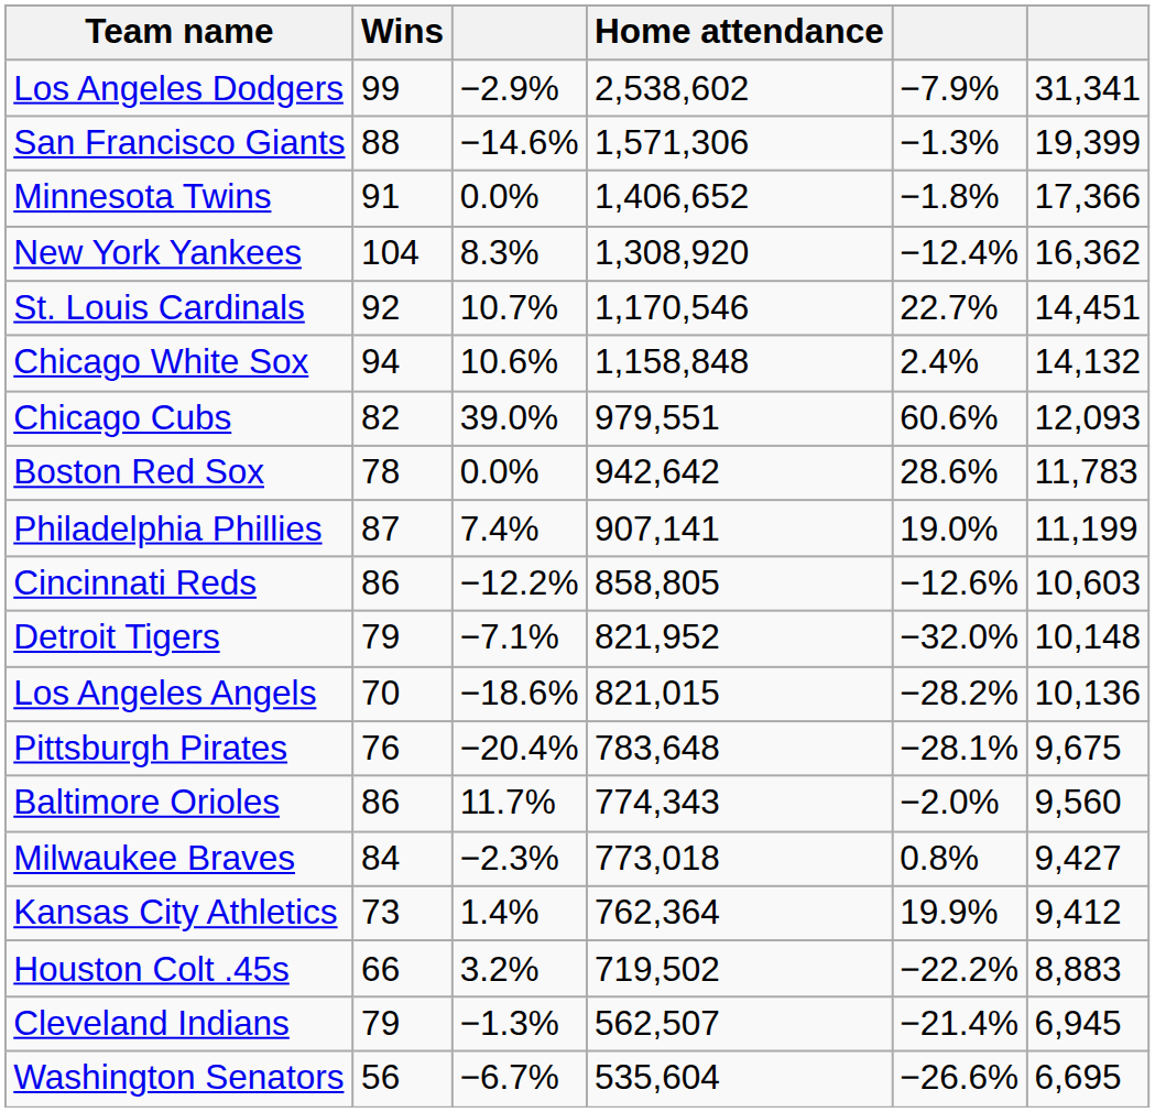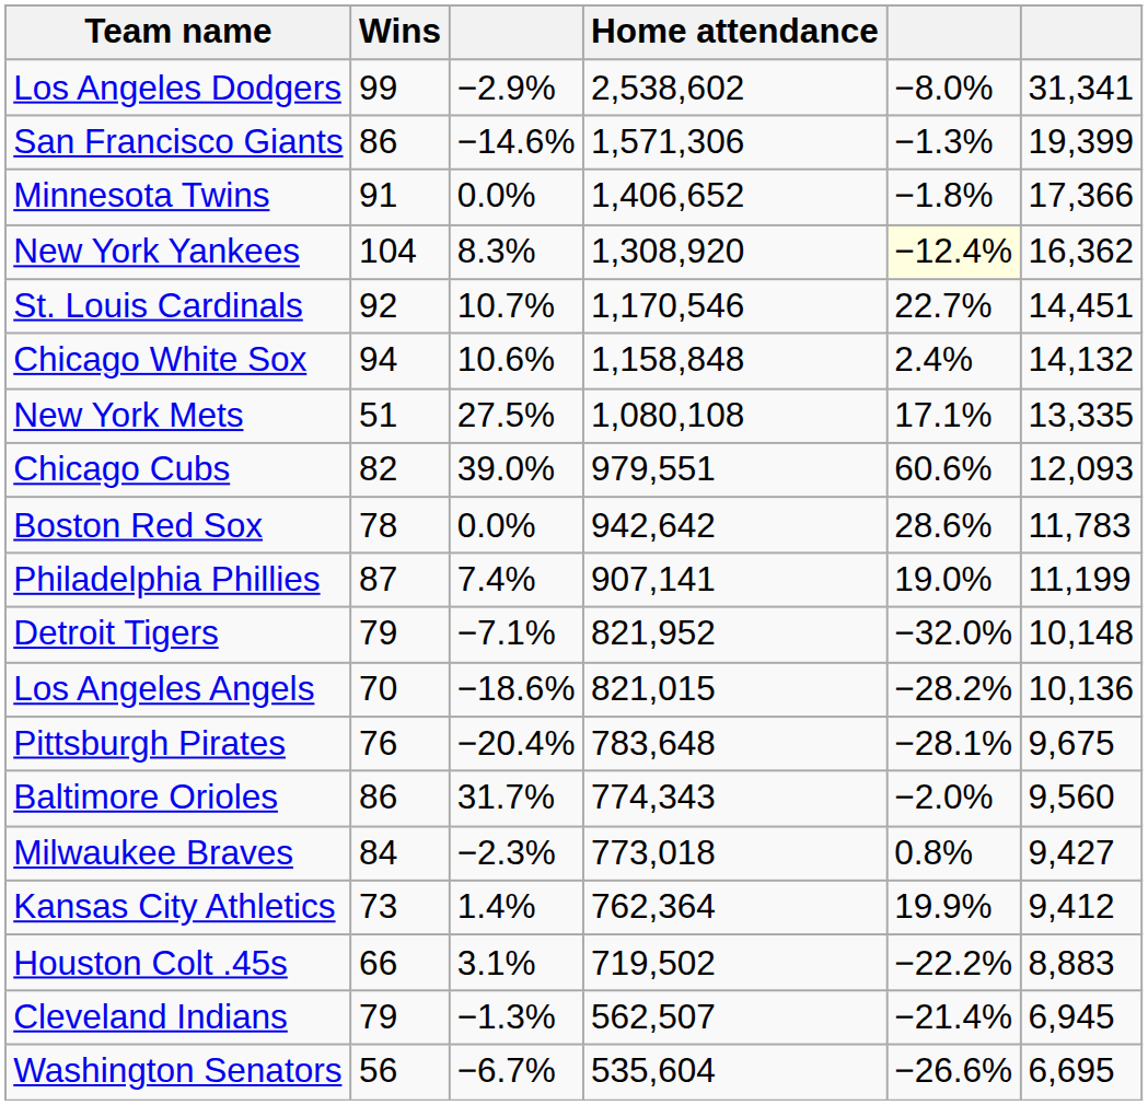Los Angeles Dodgers | column 5: −7.9% -> −8.0%
San Francisco Giants | Wins: 88 -> 86
New York Yankees | column 5: no background -> lightyellow background
+ row: New York Mets | 51 | 27.5% | 1,080,108 | 17.1% | 13,335
- row: Cincinnati Reds | 86 | −12.2% | 858,805 | −12.6% | 10,603
Baltimore Orioles | column 3: 11.7% -> 31.7%
Houston Colt .45s | column 3: 3.2% -> 3.1%
